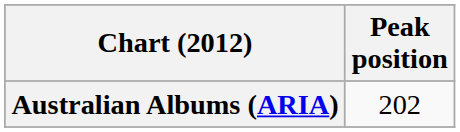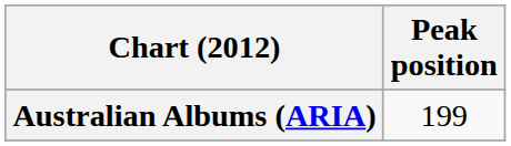Australian Albums (ARIA) | Peak position: 202 -> 199
